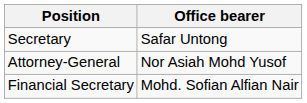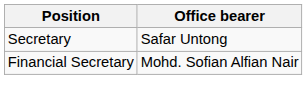- row: Attorney-General | Nor Asiah Mohd Yusof
